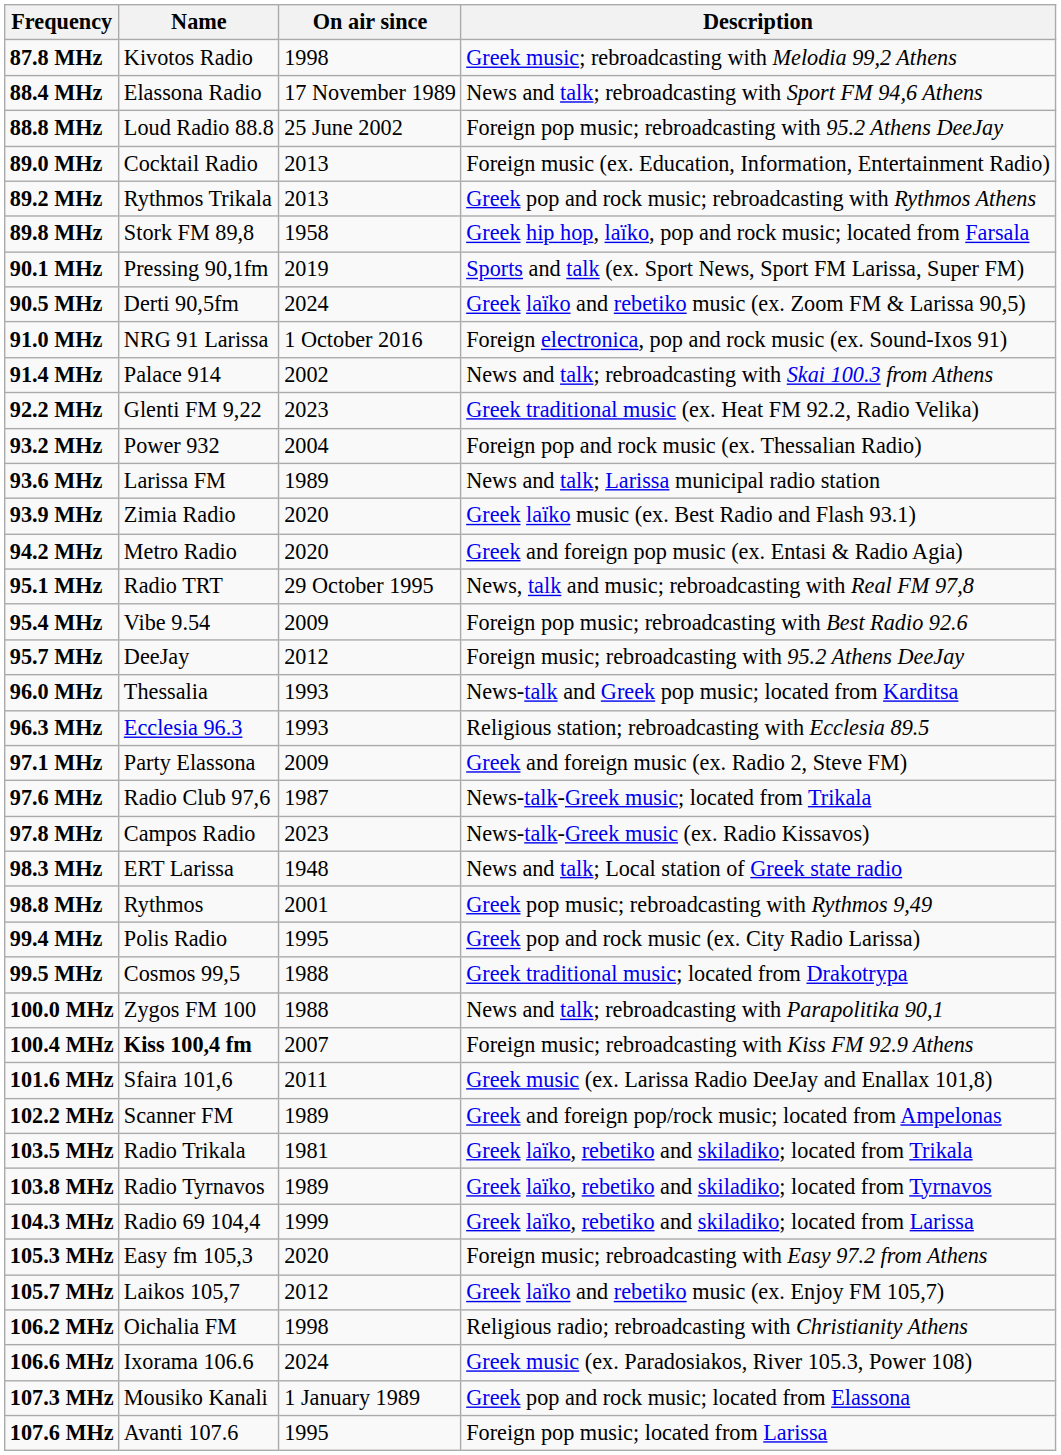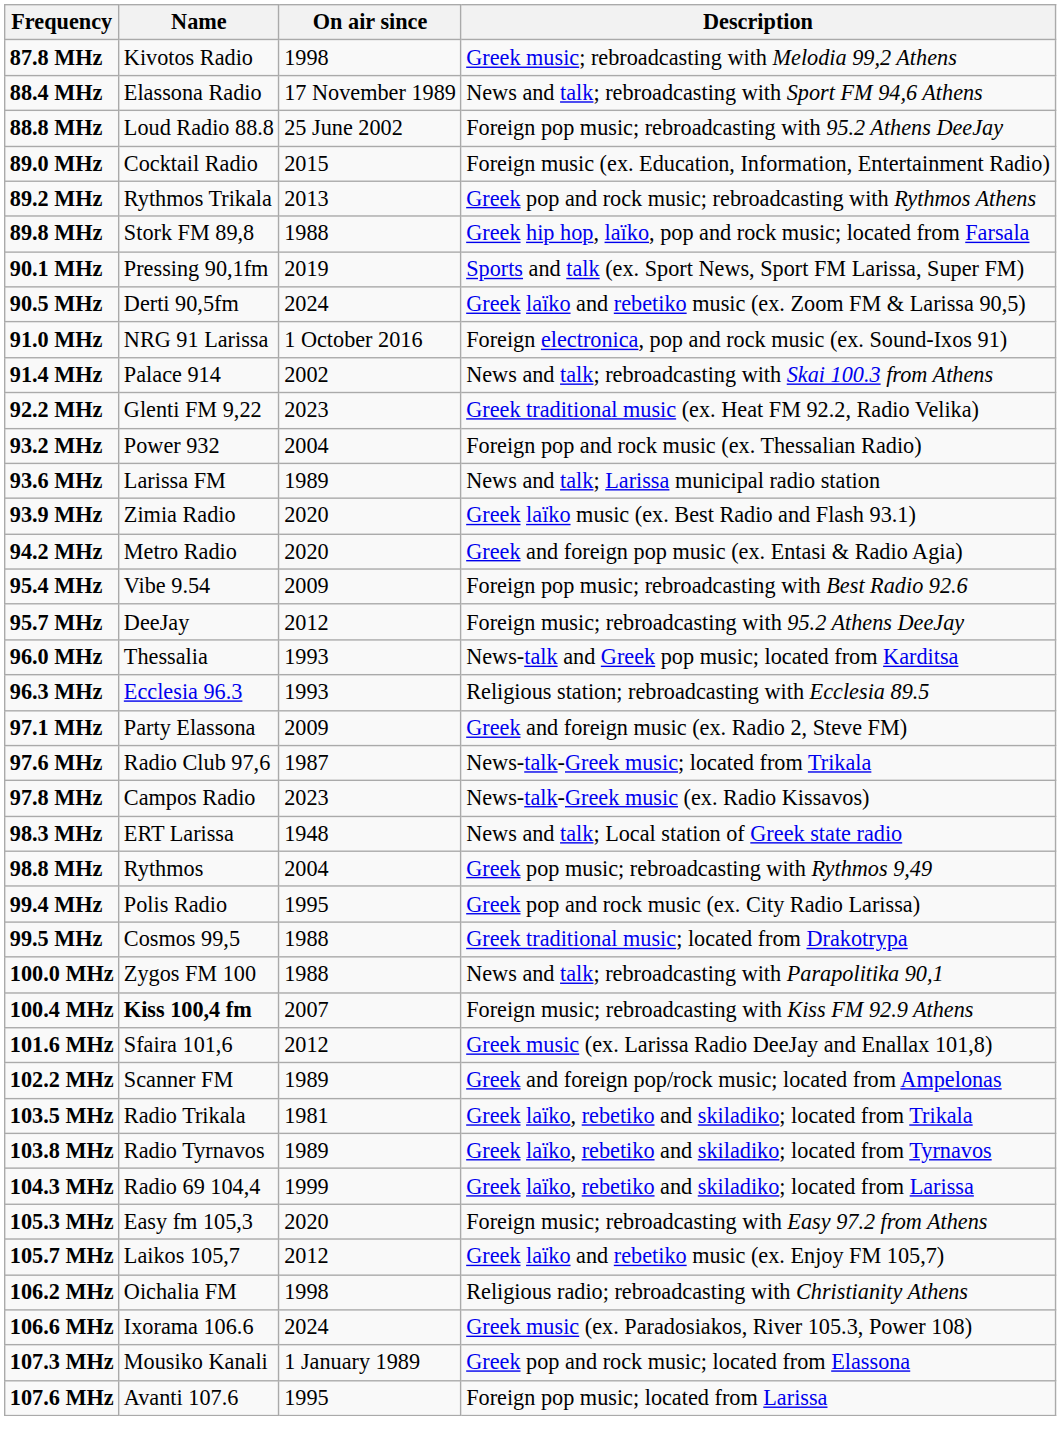89.0 MHz | On air since: 2013 -> 2015
89.8 MHz | On air since: 1958 -> 1988
- row: 95.1 MHz | Radio TRT | 29 October 1995 | News, talk and music; rebroadcasting with Real FM 97,8
98.8 MHz | On air since: 2001 -> 2004
101.6 MHz | On air since: 2011 -> 2012
